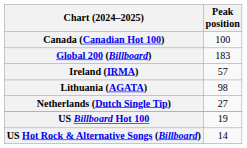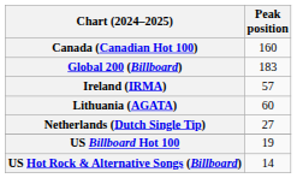Canada (Canadian Hot 100) | Peak position: 100 -> 160
Lithuania (AGATA) | Peak position: 98 -> 60
